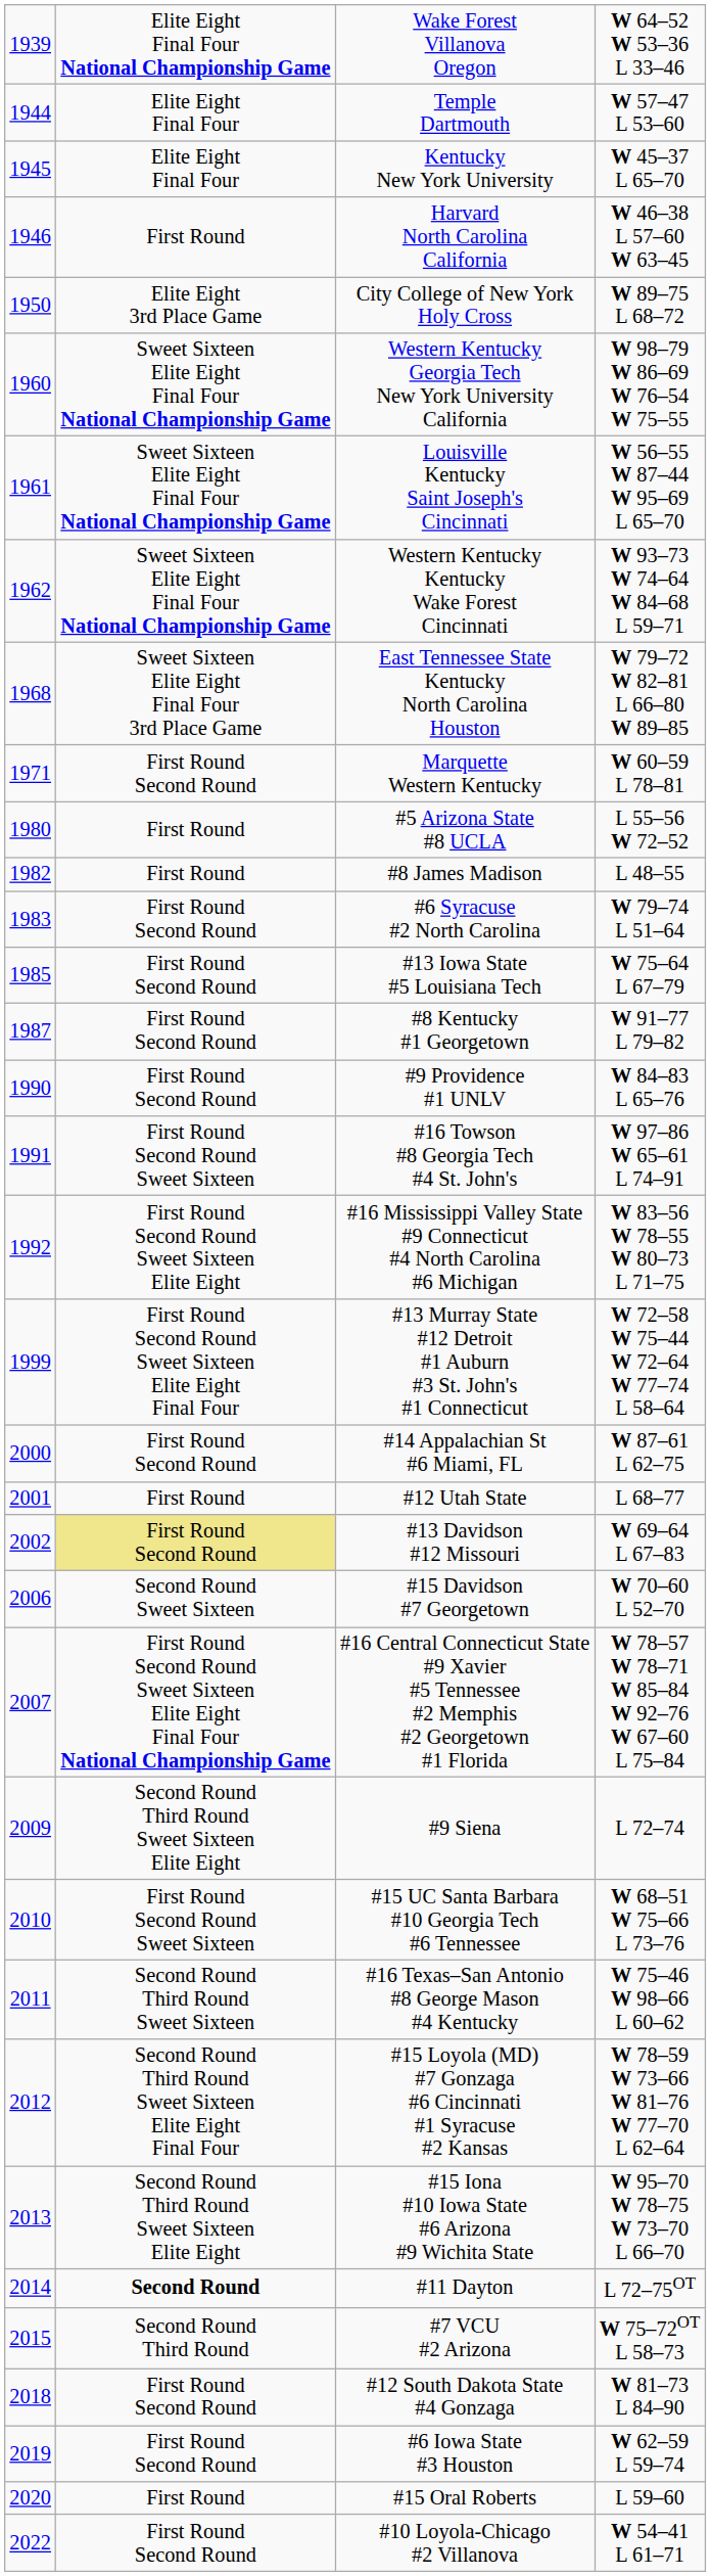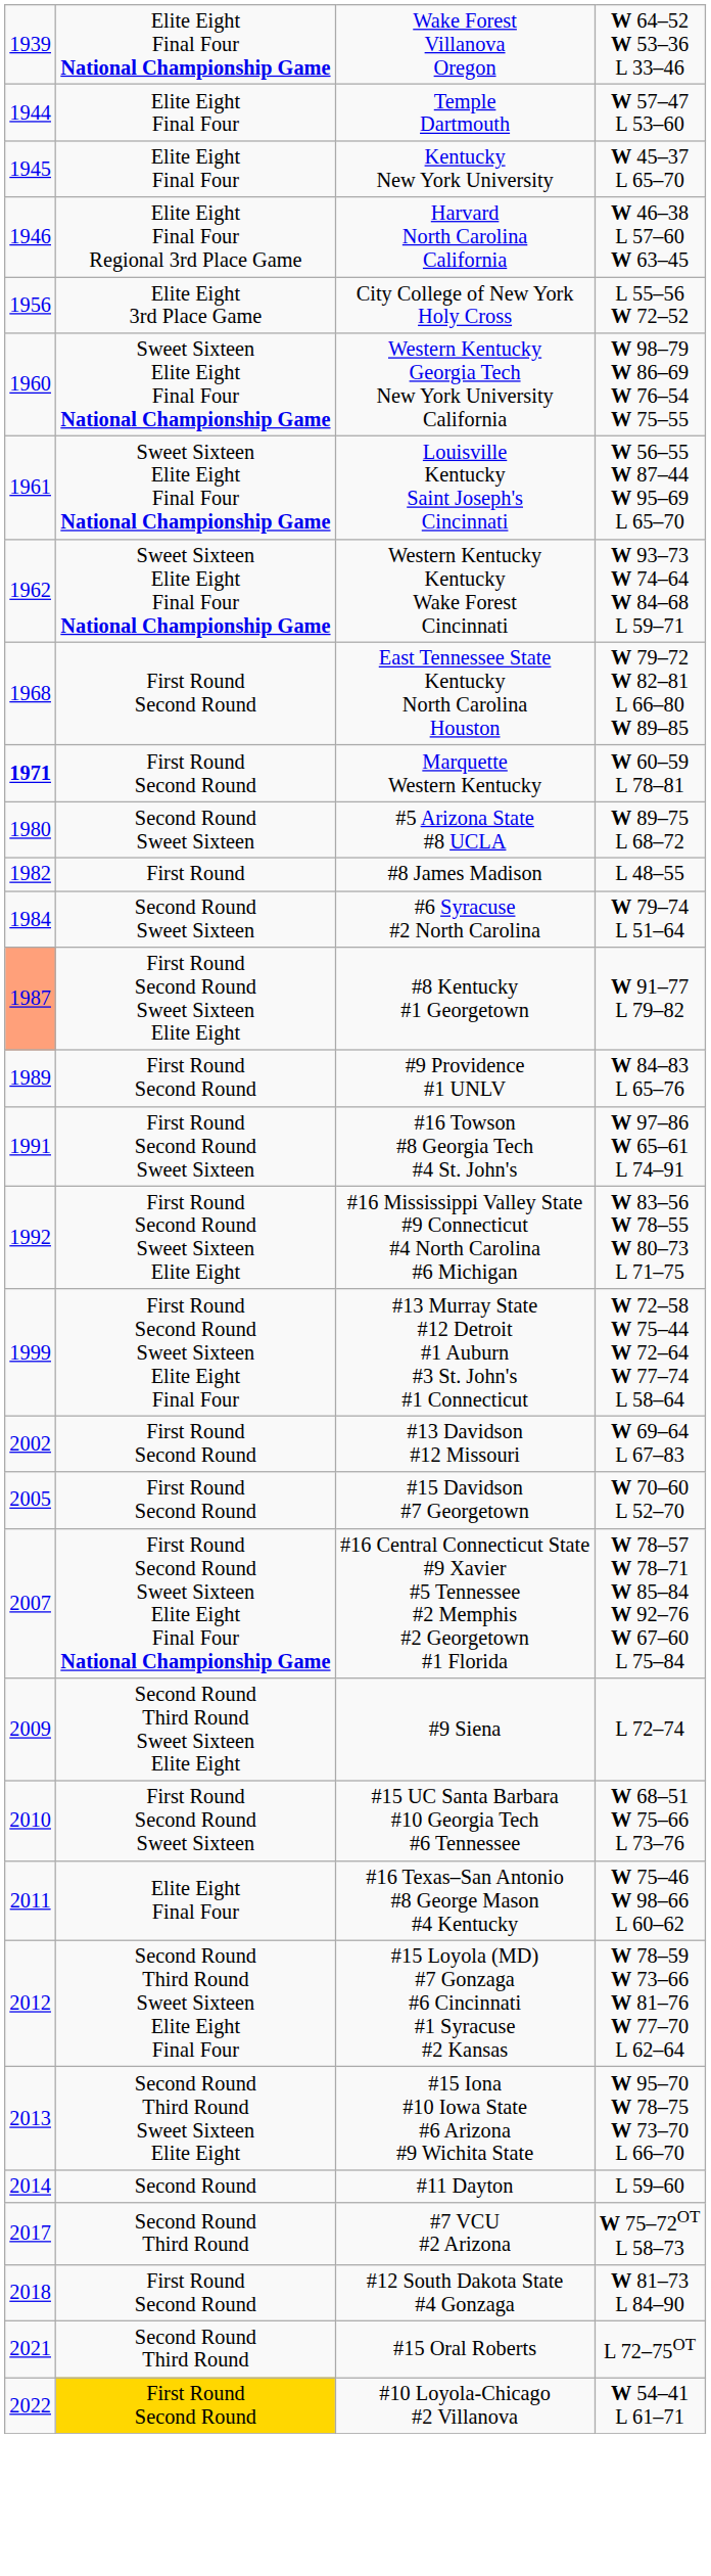Harvard North Carolina California | column 2: First Round -> Elite Eight Final Four Regional 3rd Place Game
City College of New York Holy Cross | column 1: 1950 -> 1956
City College of New York Holy Cross | column 4: W 89–75 L 68–72 -> L 55–56 W 72–52
East Tennessee State Kentucky North Carolina Houston | column 2: Sweet Sixteen Elite Eight Final Four 3rd Place Game -> First Round Second Round
Marquette Western Kentucky | column 1: normal -> bold
#5 Arizona State #8 UCLA | column 2: First Round -> Second Round Sweet Sixteen
#5 Arizona State #8 UCLA | column 4: L 55–56 W 72–52 -> W 89–75 L 68–72
#6 Syracuse #2 North Carolina | column 1: 1983 -> 1984
#6 Syracuse #2 North Carolina | column 2: First Round Second Round -> Second Round Sweet Sixteen
- row: 1985 | First Round Second Round | #13 Iowa State #5 Louisiana Tech | W 75–64 L 67–79
#8 Kentucky #1 Georgetown | column 1: no background -> lightsalmon background
#8 Kentucky #1 Georgetown | column 2: First Round Second Round -> First Round Second Round Sweet Sixteen Elite Eight
#9 Providence #1 UNLV | column 1: 1990 -> 1989
- row: 2000 | First Round Second Round | #14 Appalachian St #6 Miami, FL | W 87–61 L 62–75
- row: 2001 | First Round | #12 Utah State | L 68–77
#13 Davidson #12 Missouri | column 2: khaki background -> no background
#15 Davidson #7 Georgetown | column 1: 2006 -> 2005
#15 Davidson #7 Georgetown | column 2: Second Round Sweet Sixteen -> First Round Second Round
#16 Texas–San Antonio #8 George Mason #4 Kentucky | column 2: Second Round Third Round Sweet Sixteen -> Elite Eight Final Four
#11 Dayton | column 2: bold -> normal
#11 Dayton | column 4: L 72–75OT -> L 59–60
#7 VCU #2 Arizona | column 1: 2015 -> 2017
- row: 2019 | First Round Second Round | #6 Iowa State #3 Houston | W 62–59 L 59–74
#15 Oral Roberts | column 1: 2020 -> 2021
#15 Oral Roberts | column 2: First Round -> Second Round Third Round
#15 Oral Roberts | column 4: L 59–60 -> L 72–75OT
#10 Loyola-Chicago #2 Villanova | column 2: no background -> gold background
